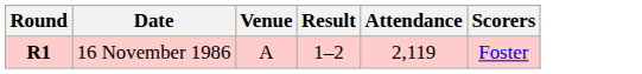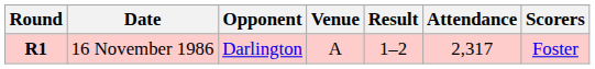+ column: Opponent | Darlington
16 November 1986 | Attendance: 2,119 -> 2,317
